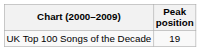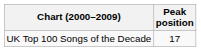UK Top 100 Songs of the Decade | Peak position: 19 -> 17
